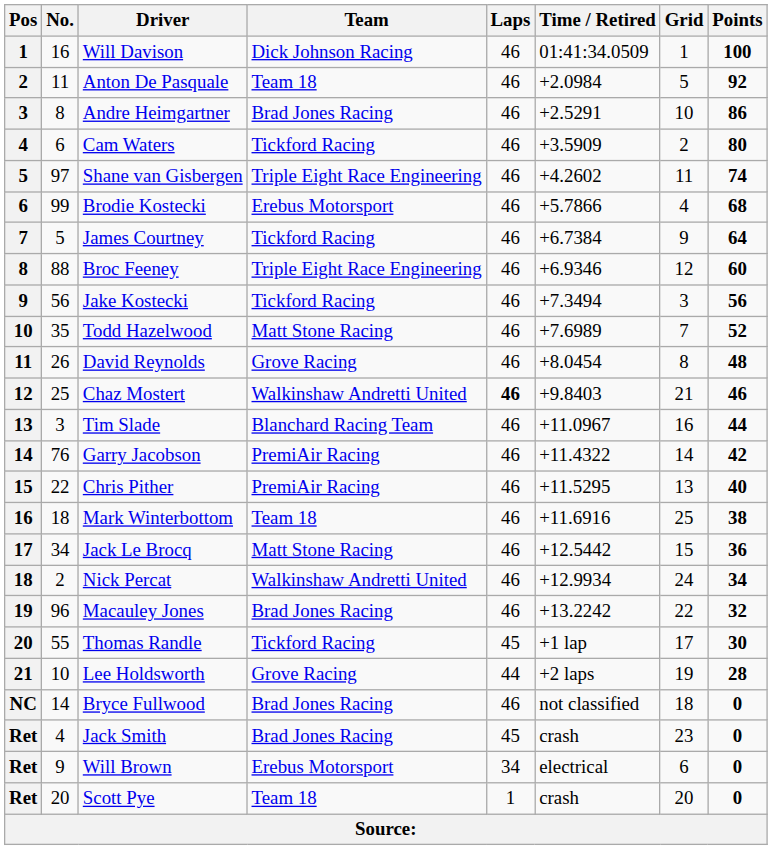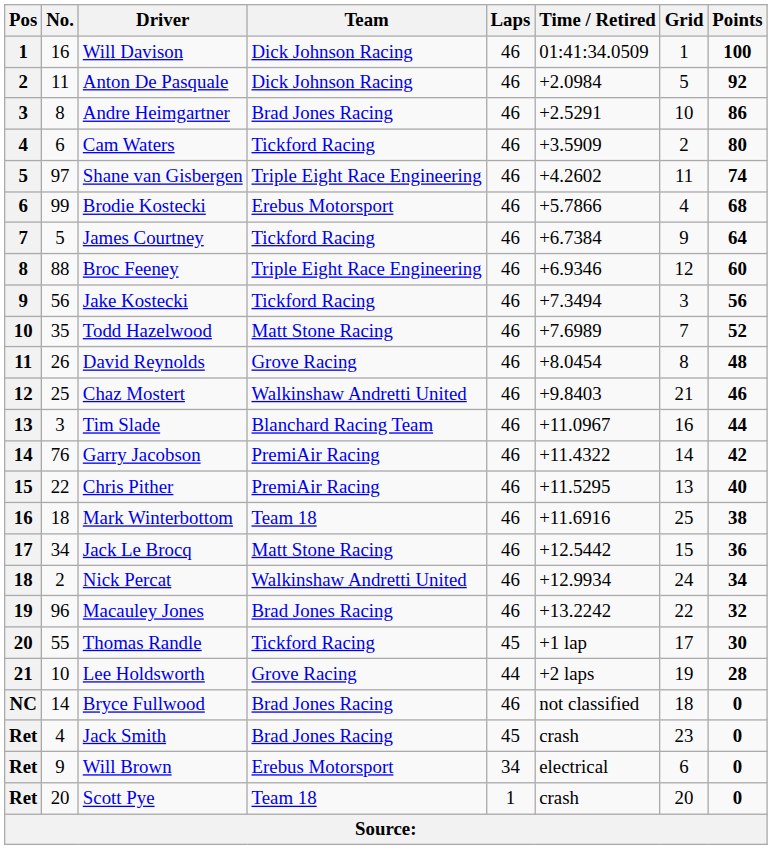Anton De Pasquale | Team: Team 18 -> Dick Johnson Racing
Chaz Mostert | Laps: bold -> normal
